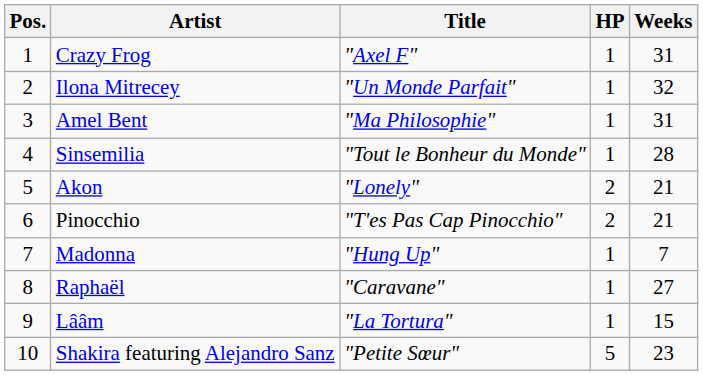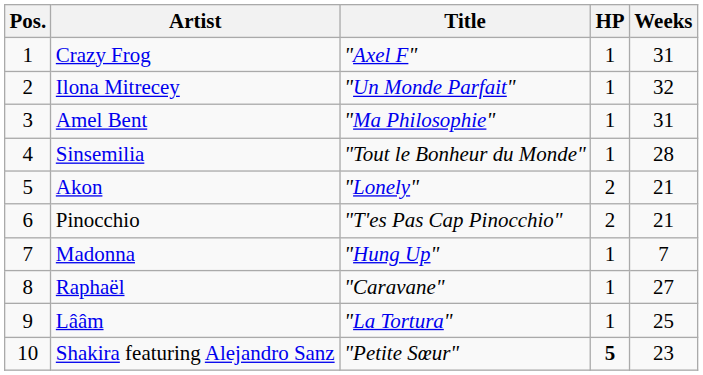Lââm | Weeks: 15 -> 25
Shakira featuring Alejandro Sanz | HP: normal -> bold
